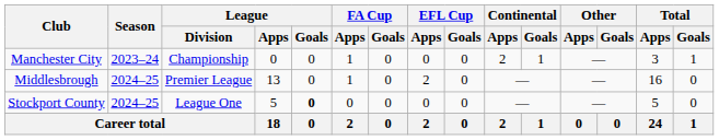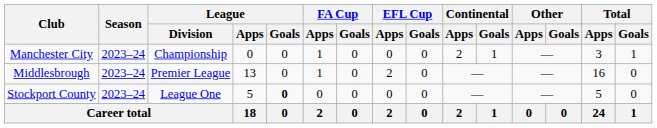Middlesbrough | Season: 2024–25 -> 2023–24
Stockport County | Season: 2024–25 -> 2023–24
